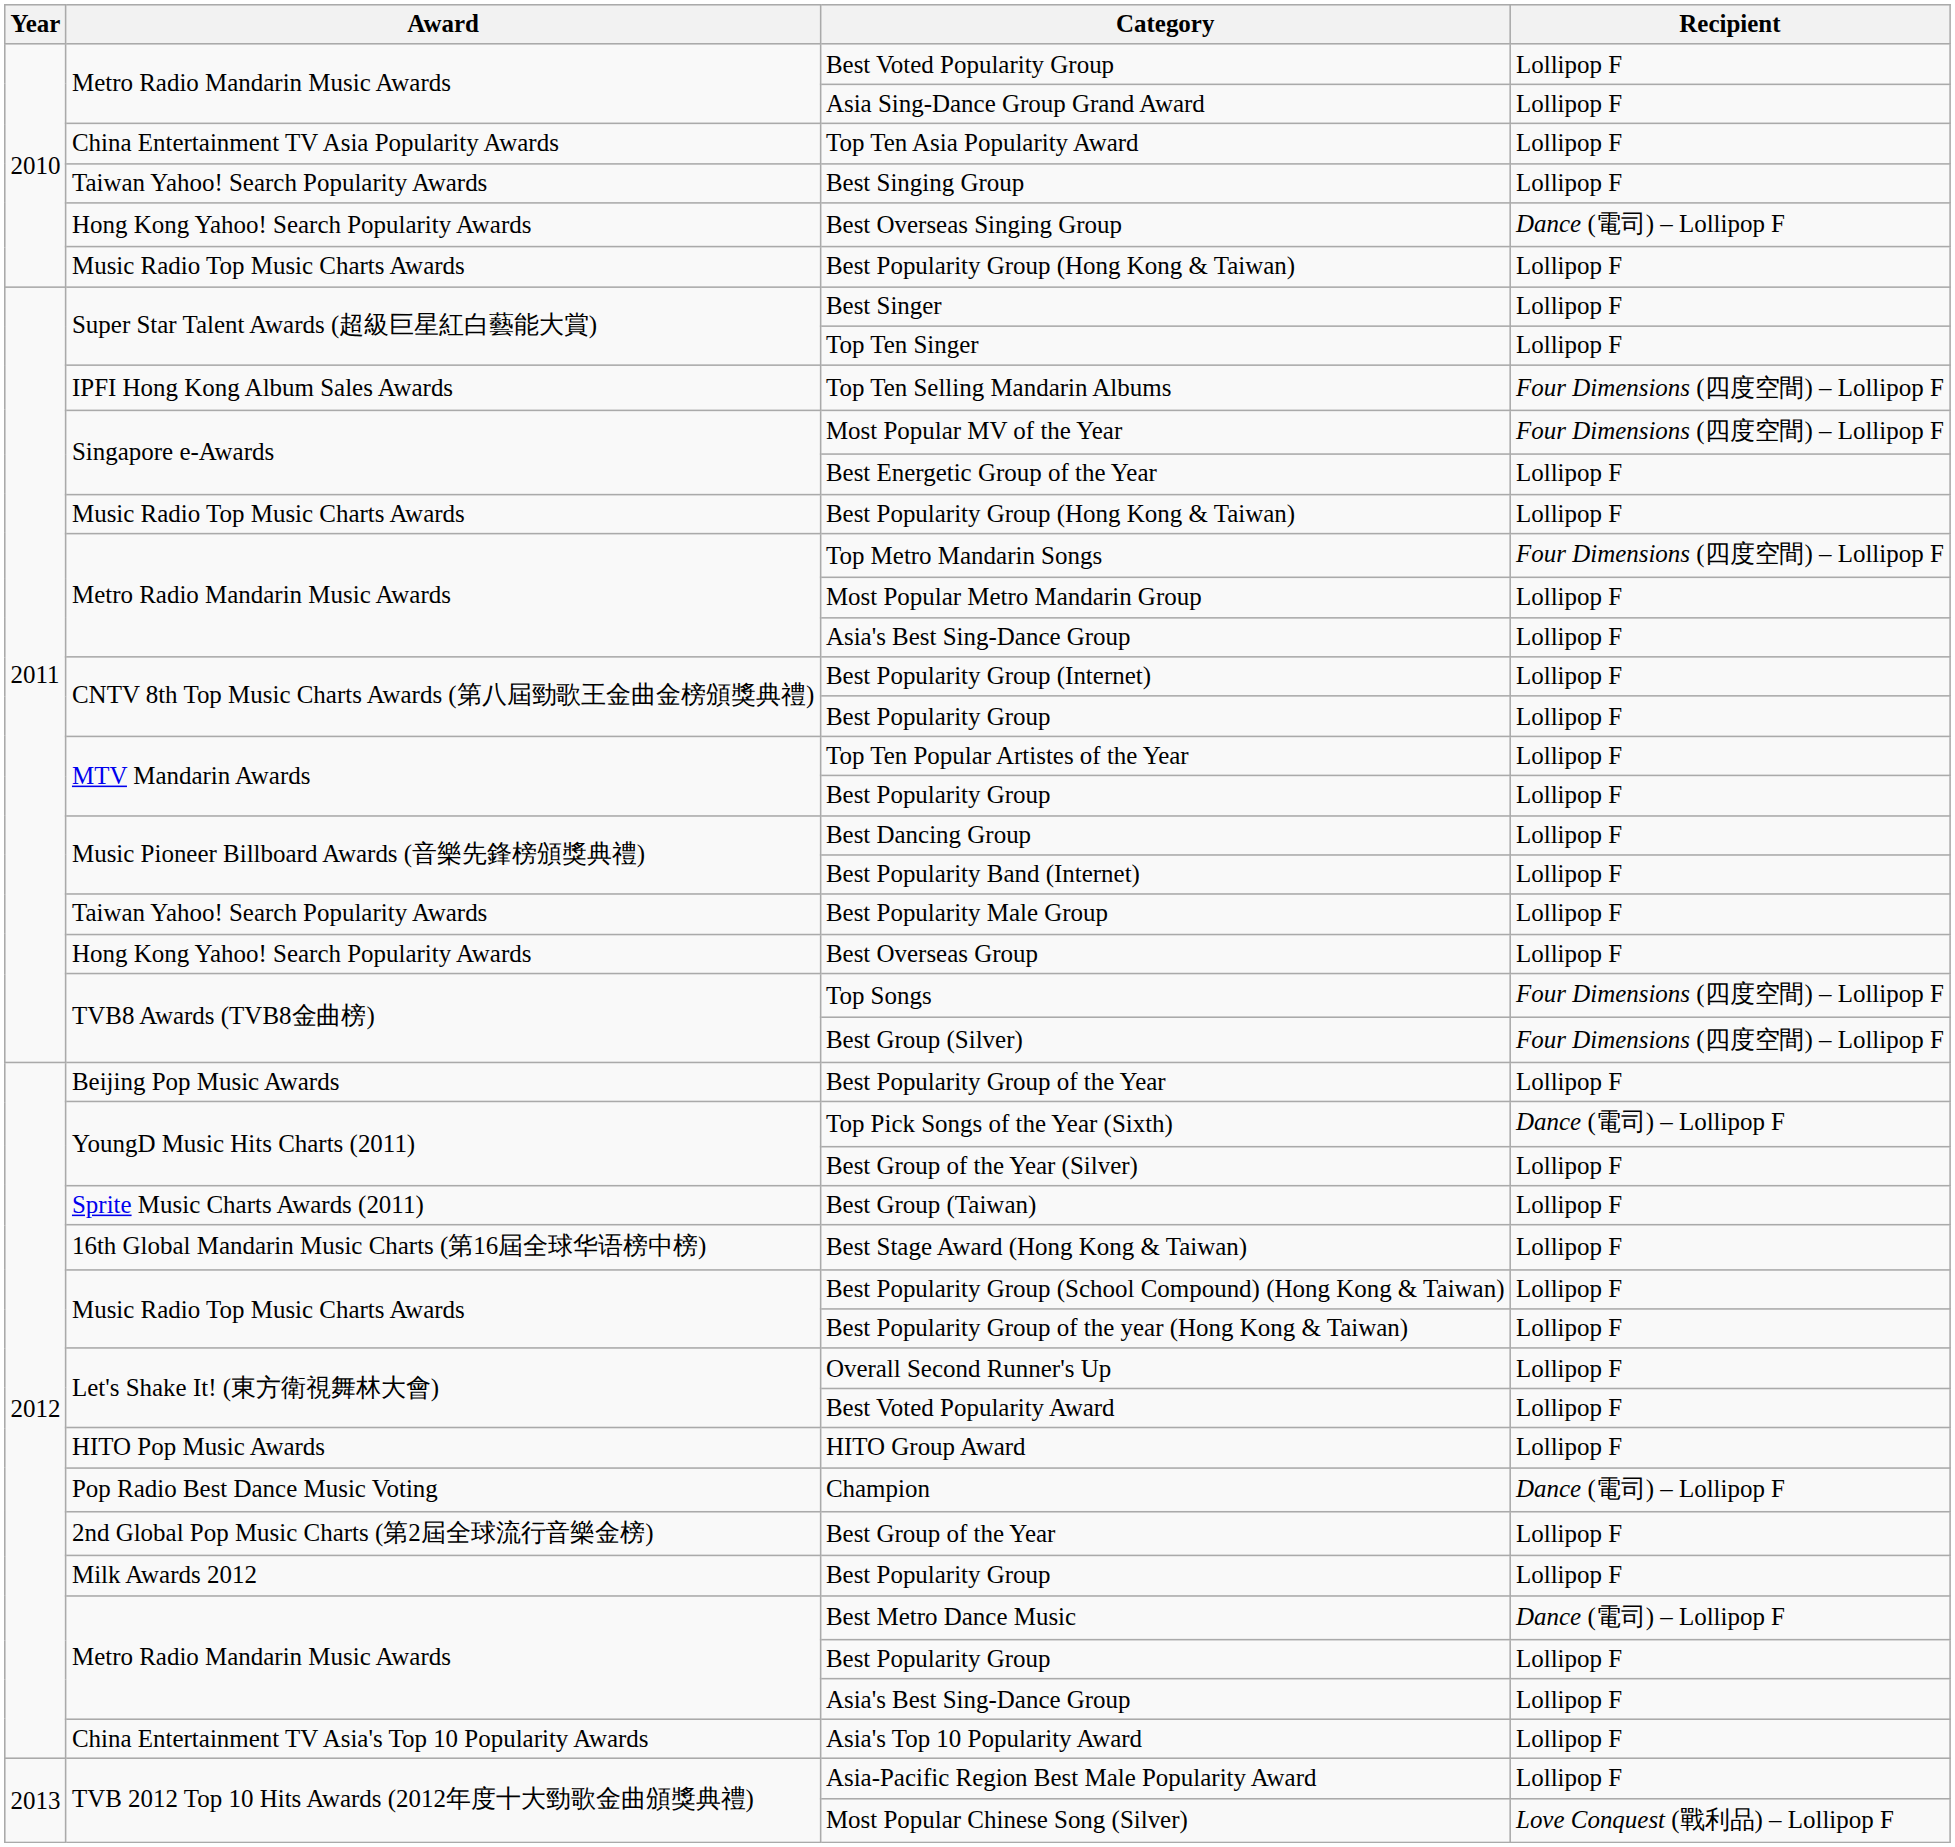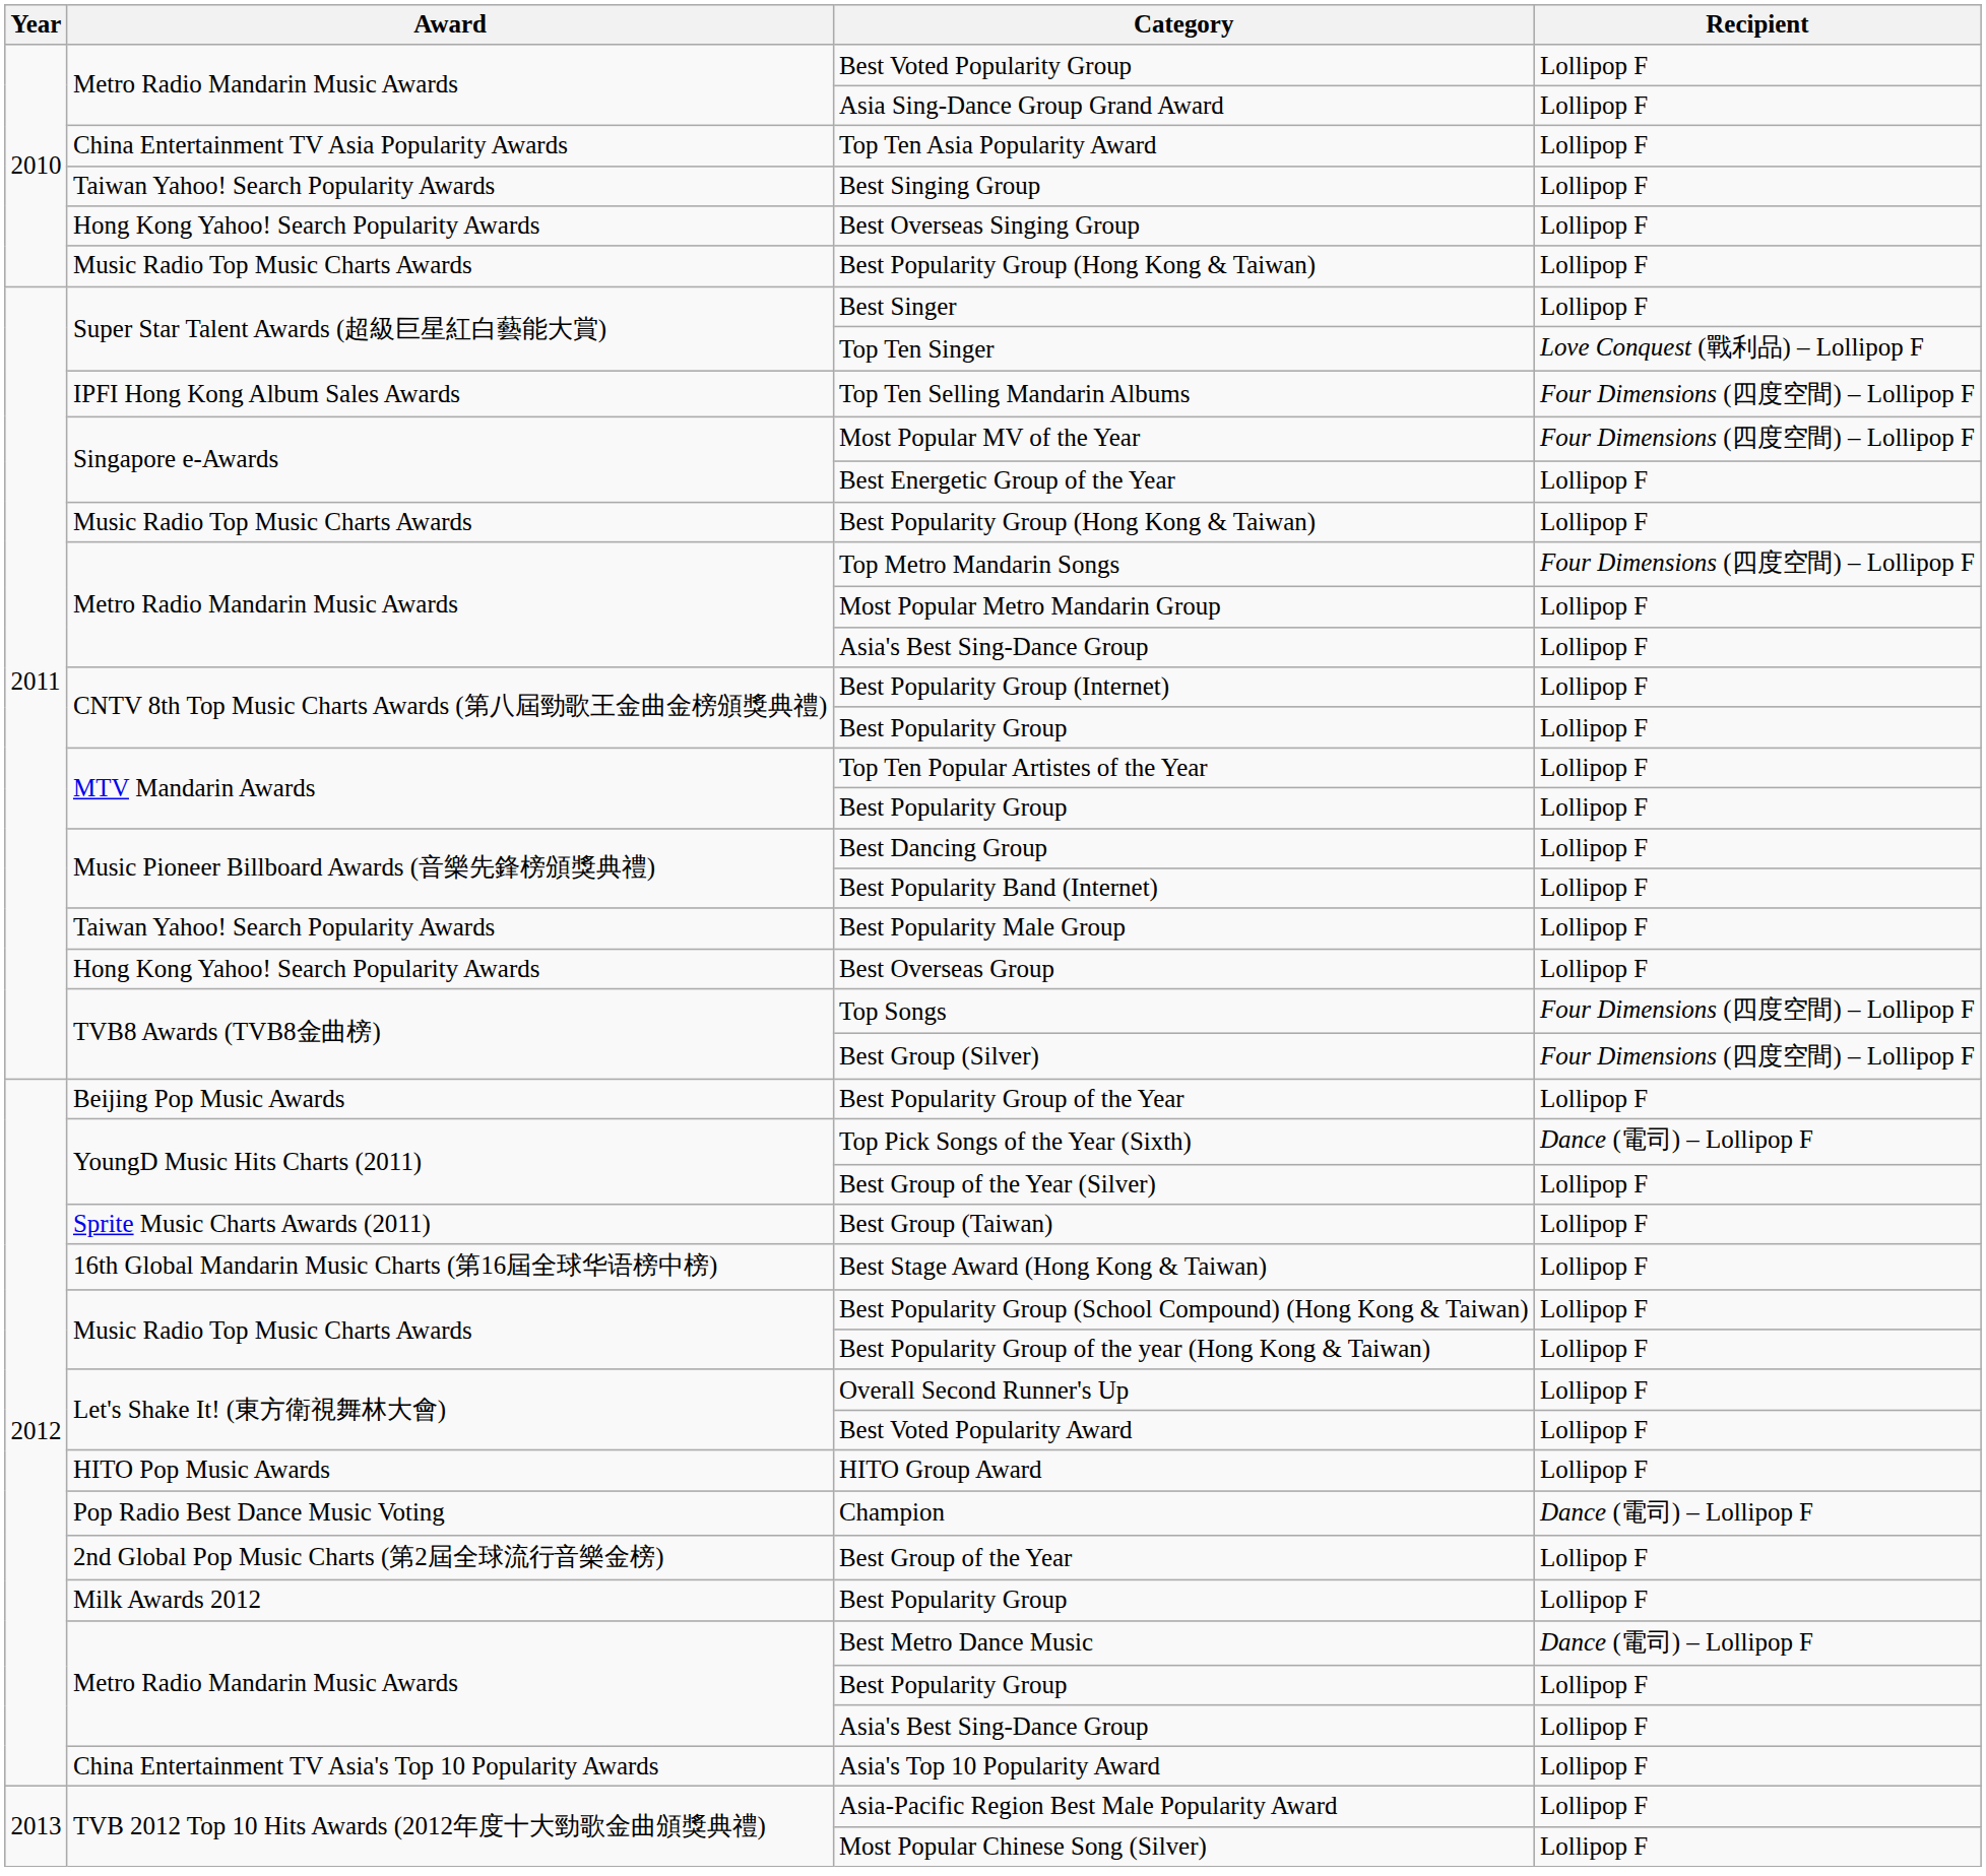Best Overseas Singing Group | Recipient: Dance (電司) – Lollipop F -> Lollipop F
Top Ten Singer | Recipient: Lollipop F -> Love Conquest (戰利品) – Lollipop F
Most Popular Chinese Song (Silver) | Recipient: Love Conquest (戰利品) – Lollipop F -> Lollipop F
